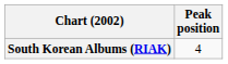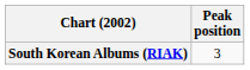South Korean Albums (RIAK) | Peak position: 4 -> 3
